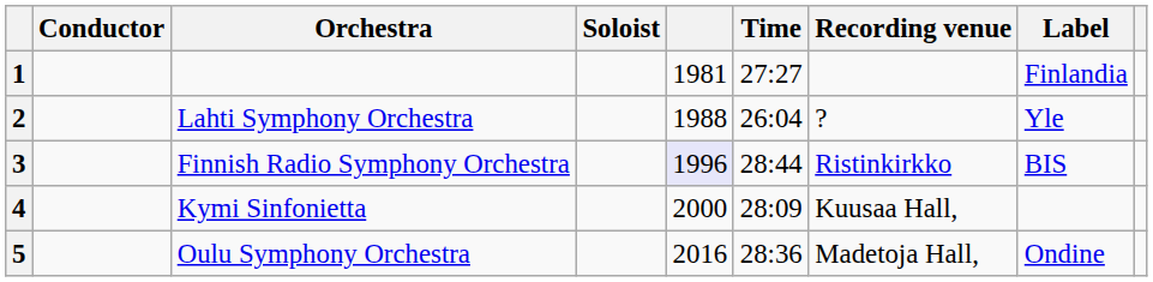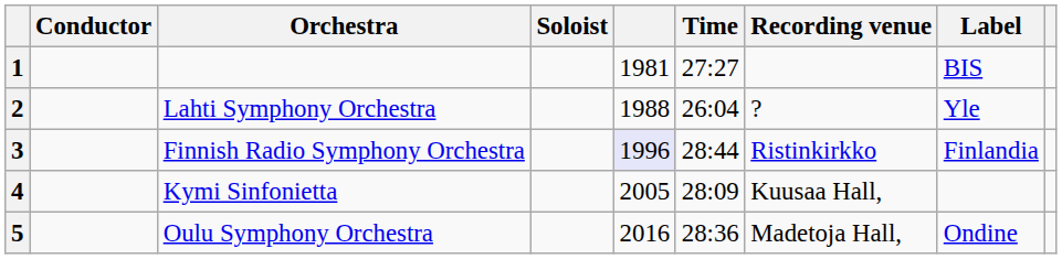1 | Label: Finlandia -> BIS
3 | Label: BIS -> Finlandia
4 | column 5: 2000 -> 2005
